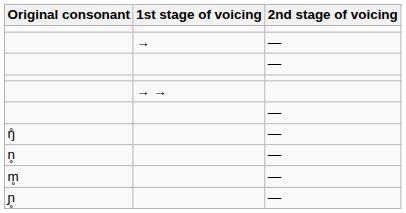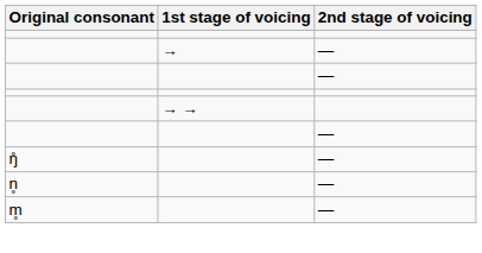- row: ɲ̥ | —
